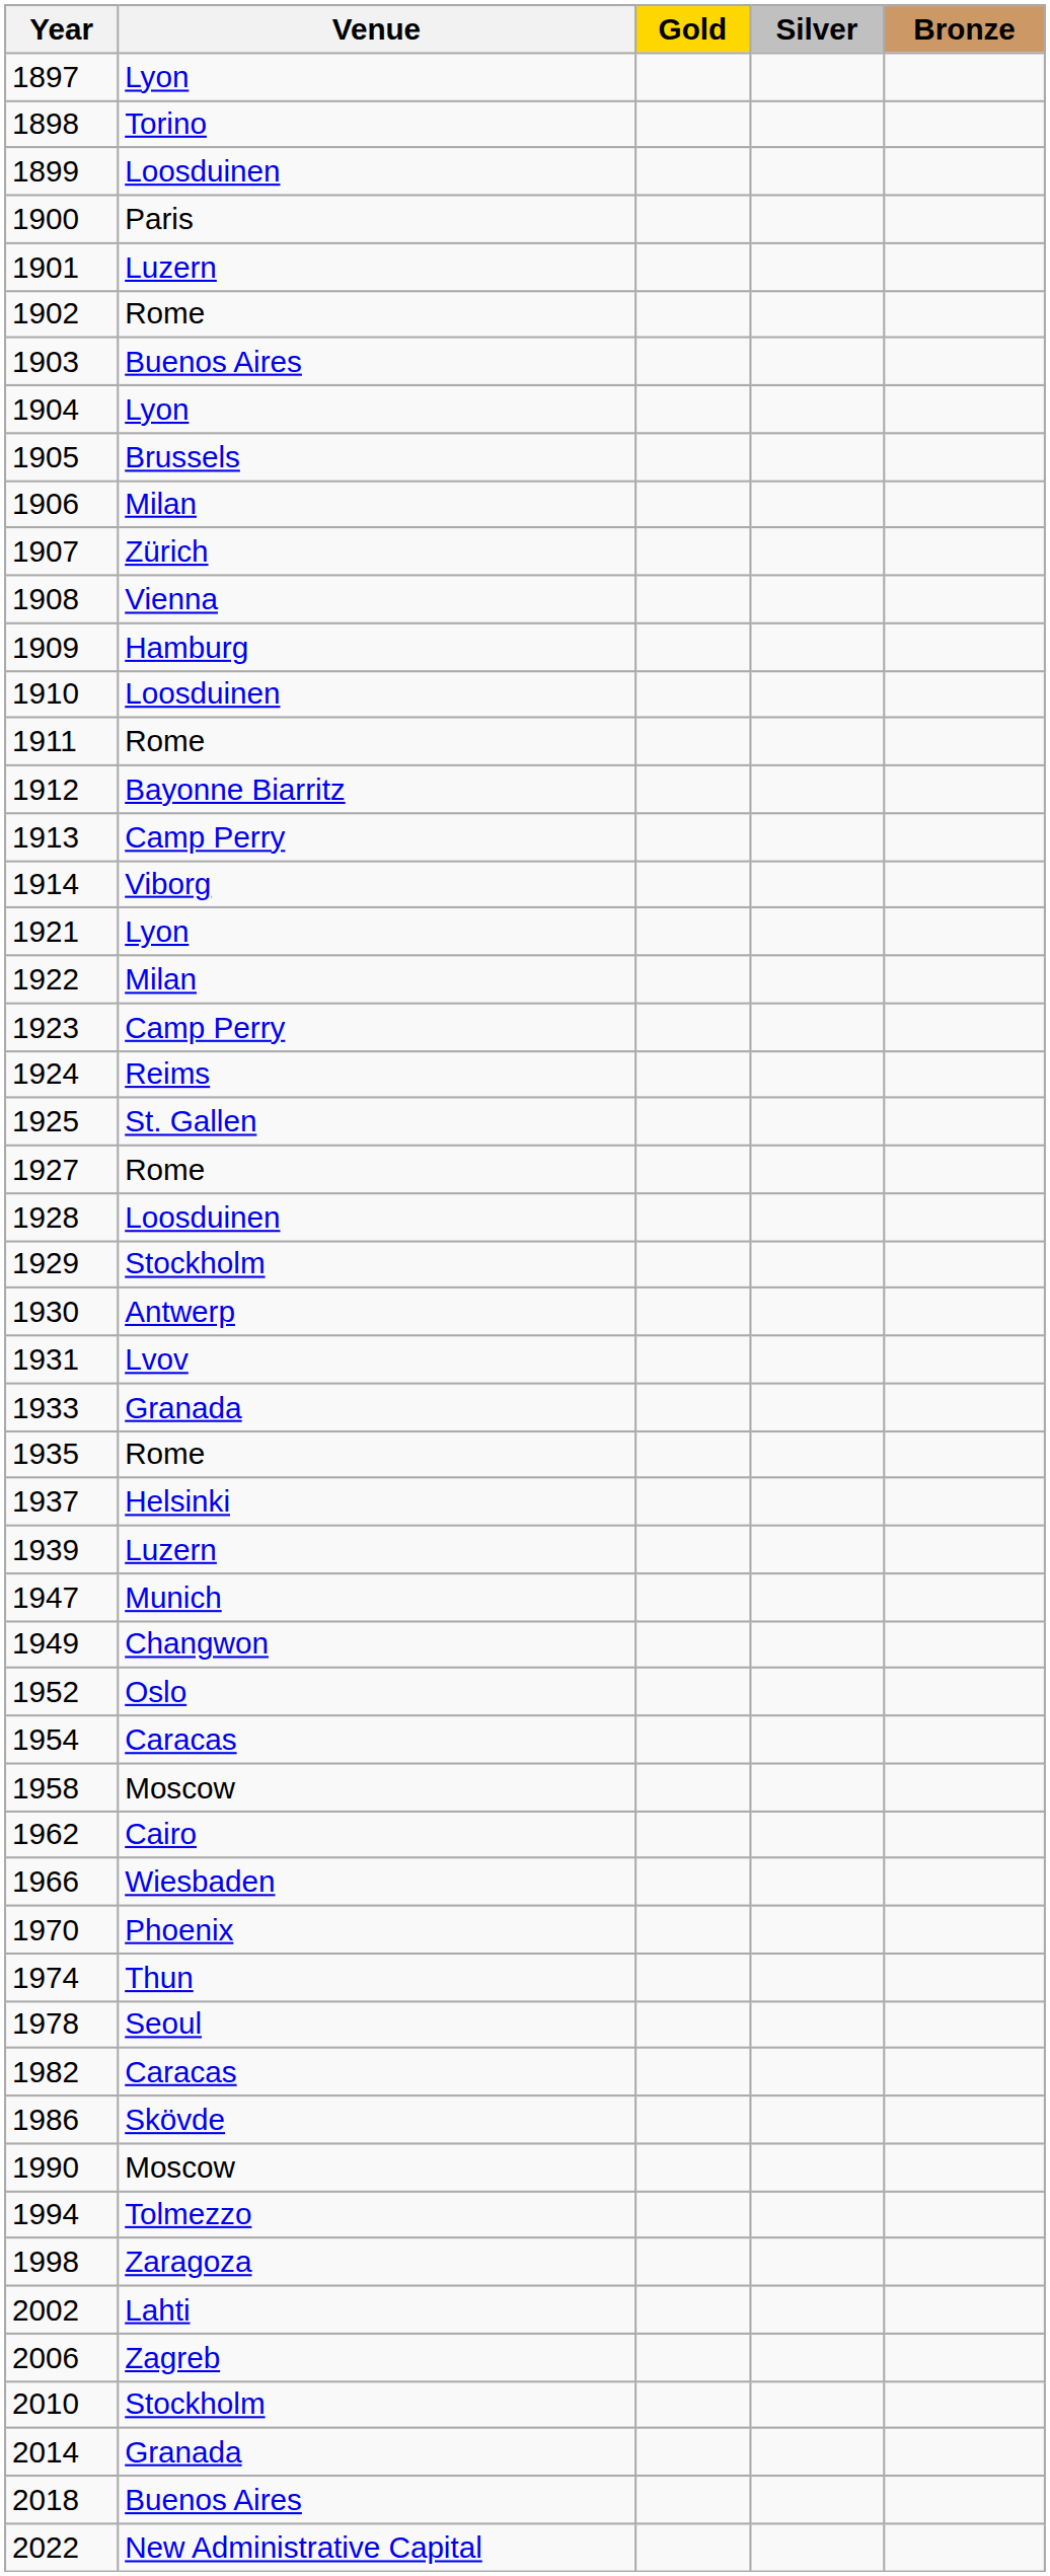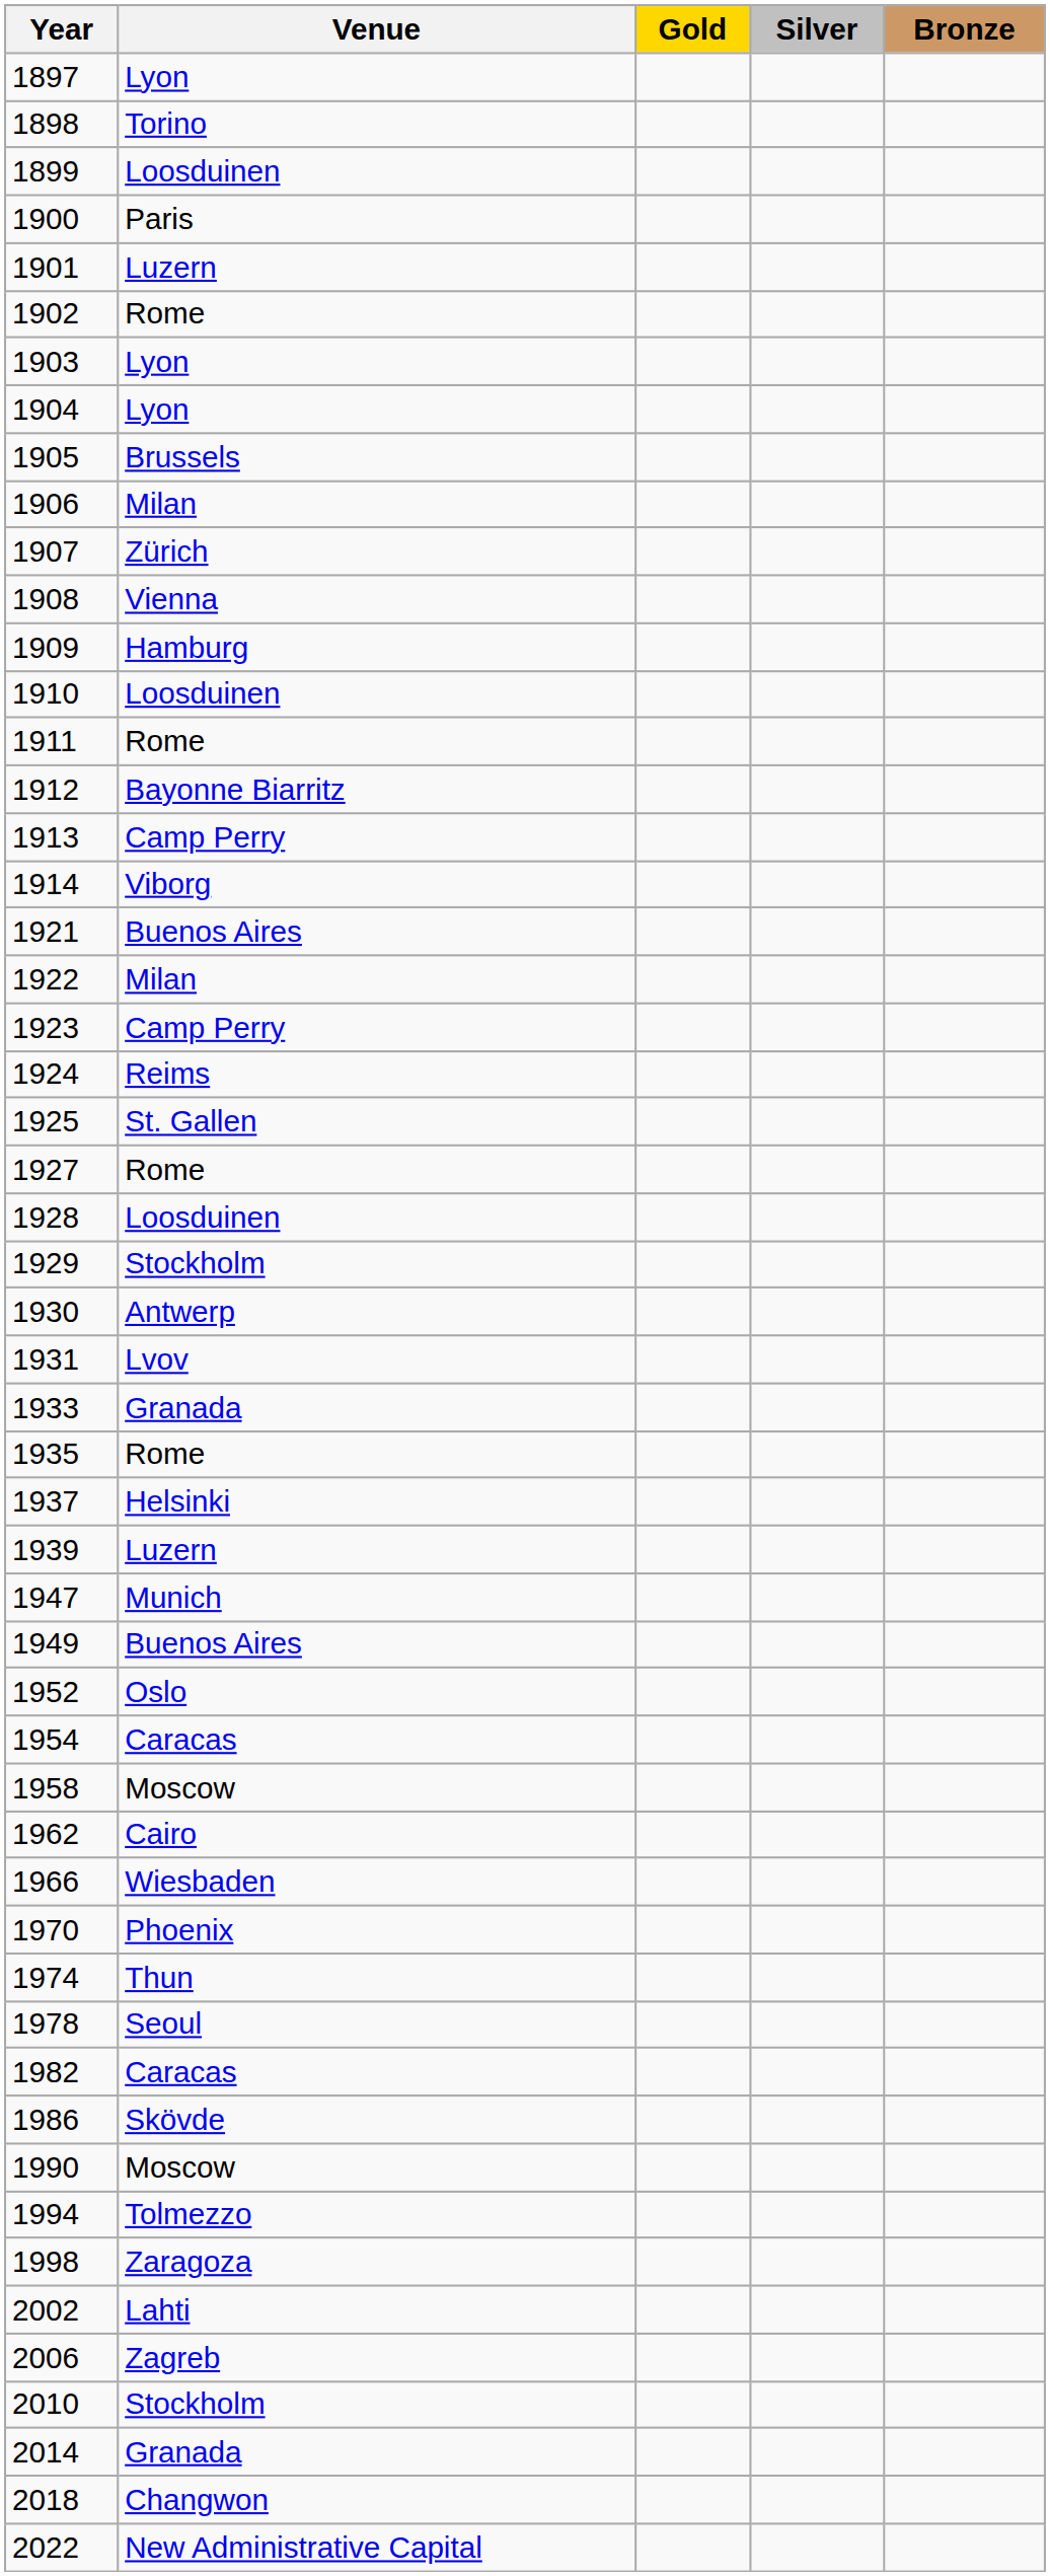1903 | Venue: Buenos Aires -> Lyon
1921 | Venue: Lyon -> Buenos Aires
1949 | Venue: Changwon -> Buenos Aires
2018 | Venue: Buenos Aires -> Changwon
